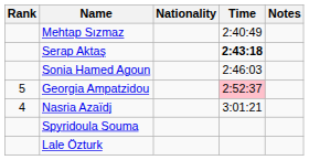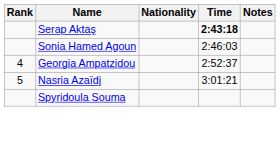- row: Mehtap Sızmaz | 2:40:49
Georgia Ampatzidou | Rank: 5 -> 4
Georgia Ampatzidou | Time: pink background -> no background
Nasria Azaïdj | Rank: 4 -> 5
- row: Lale Özturk
